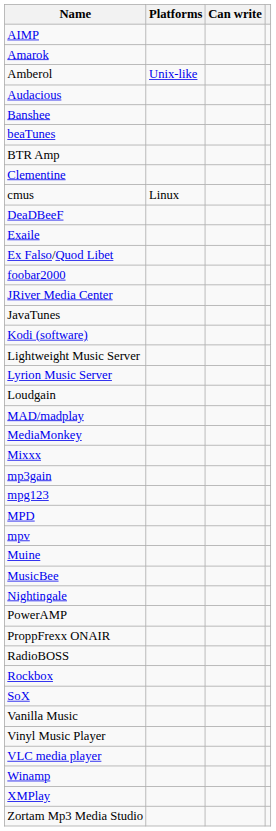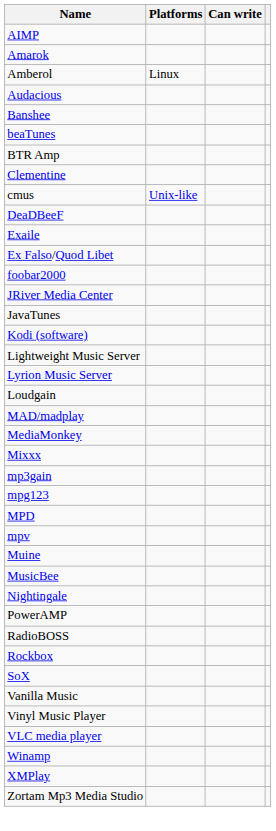Amberol | Platforms: Unix-like -> Linux
cmus | Platforms: Linux -> Unix-like
- row: ProppFrexx ONAIR
